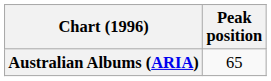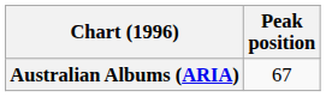Australian Albums (ARIA) | Peak position: 65 -> 67
